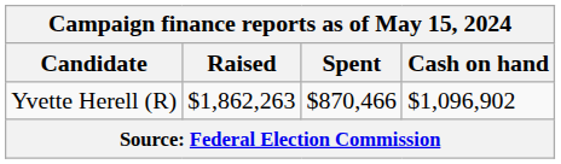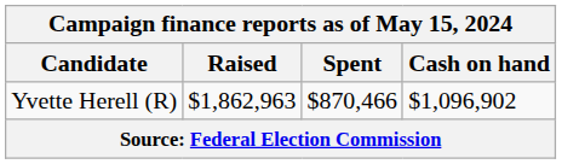Yvette Herell (R) | Raised: $1,862,263 -> $1,862,963
